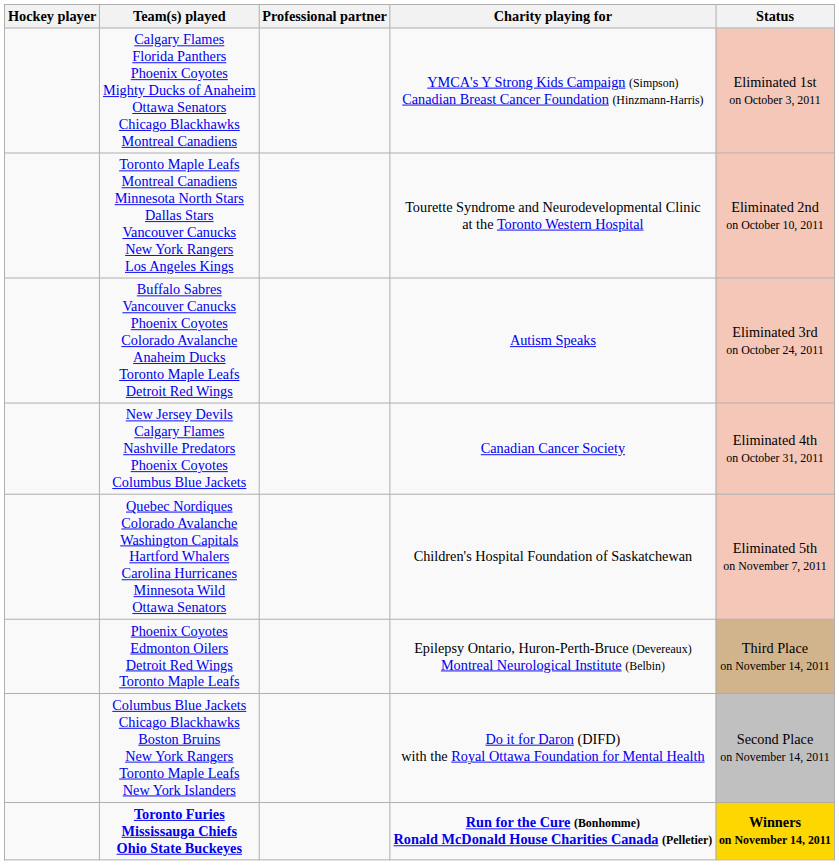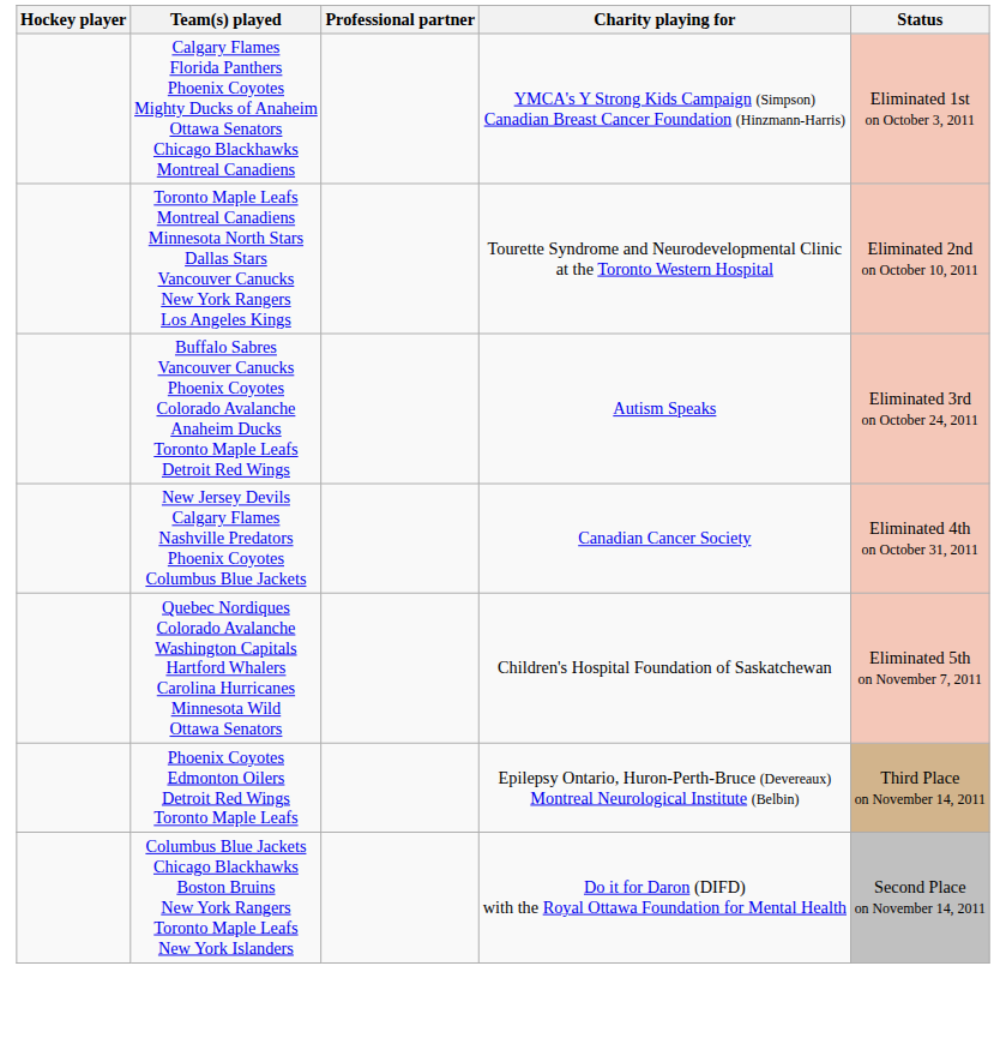- row: Toronto Furies Mississauga Chiefs Ohio State Buckeyes | Run for the Cure (Bonhomme) Ronald McDonald House Charities Canada (Pelletier) | Winners on November 14, 2011
